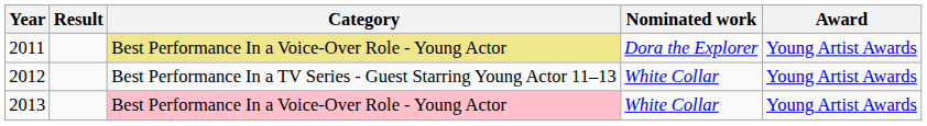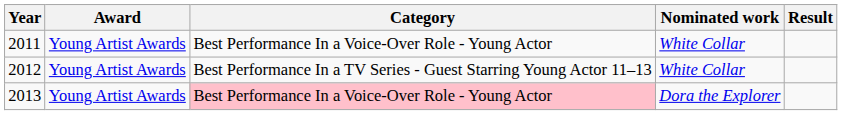columns swapped: Award <-> Result
2011 | Category: khaki background -> no background
2011 | Nominated work: Dora the Explorer -> White Collar
2013 | Nominated work: White Collar -> Dora the Explorer
